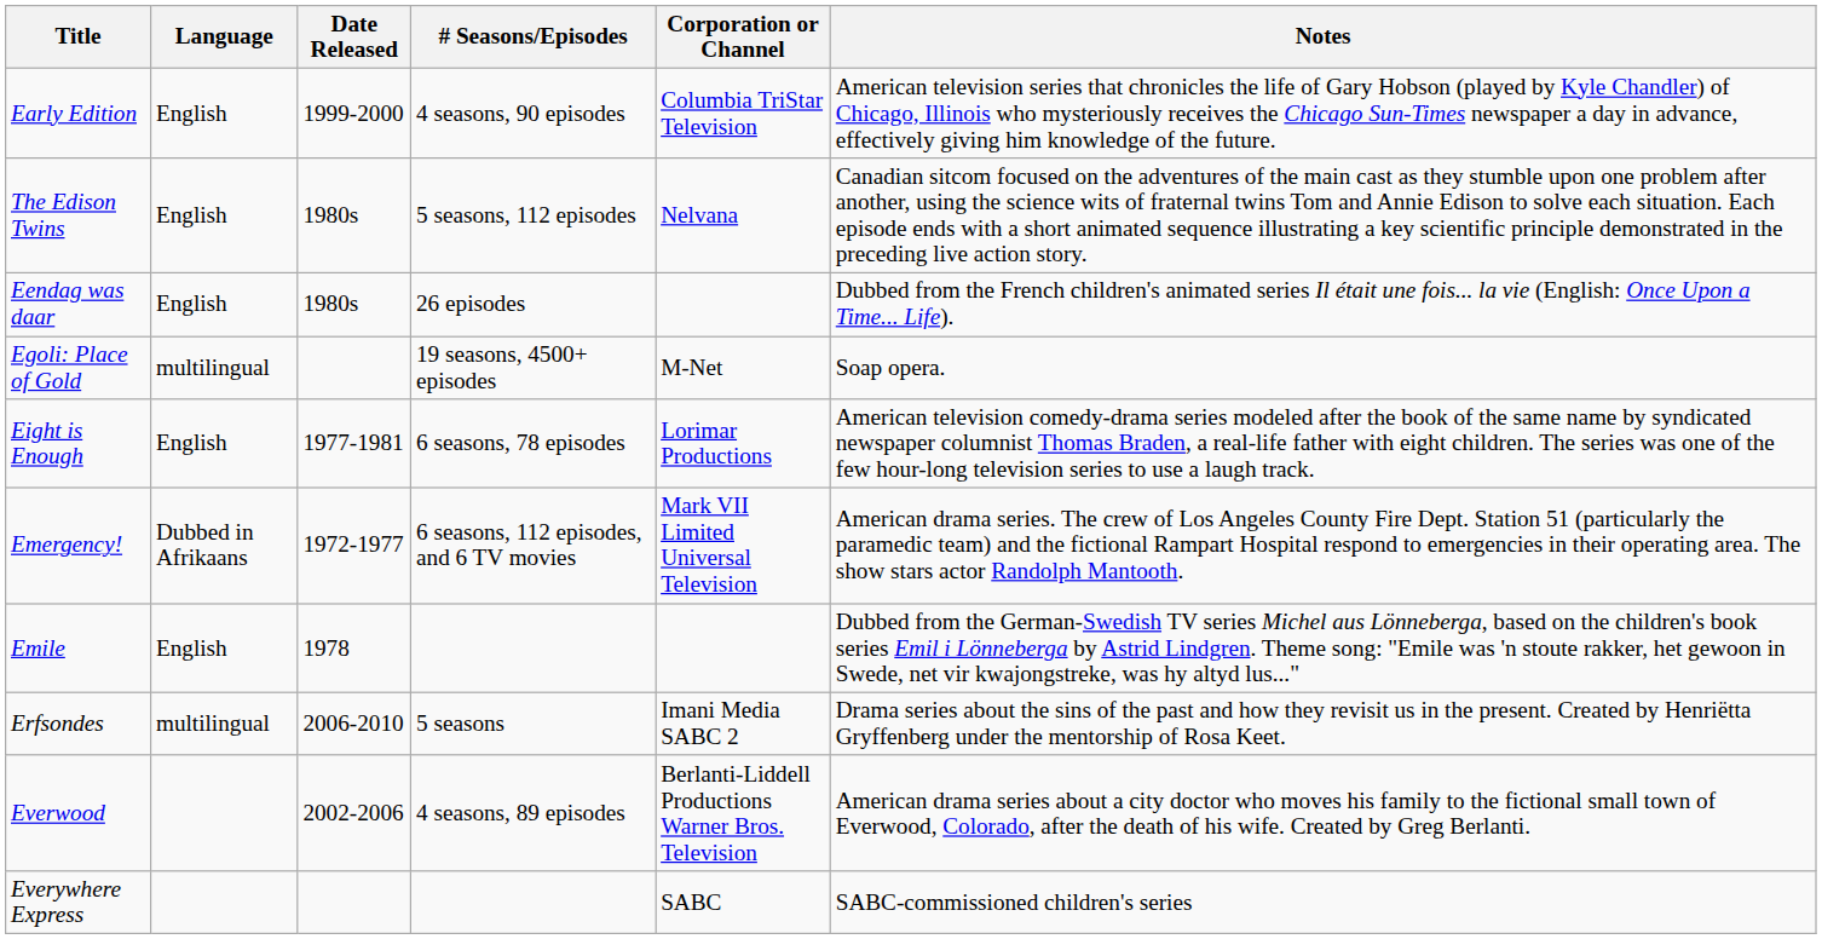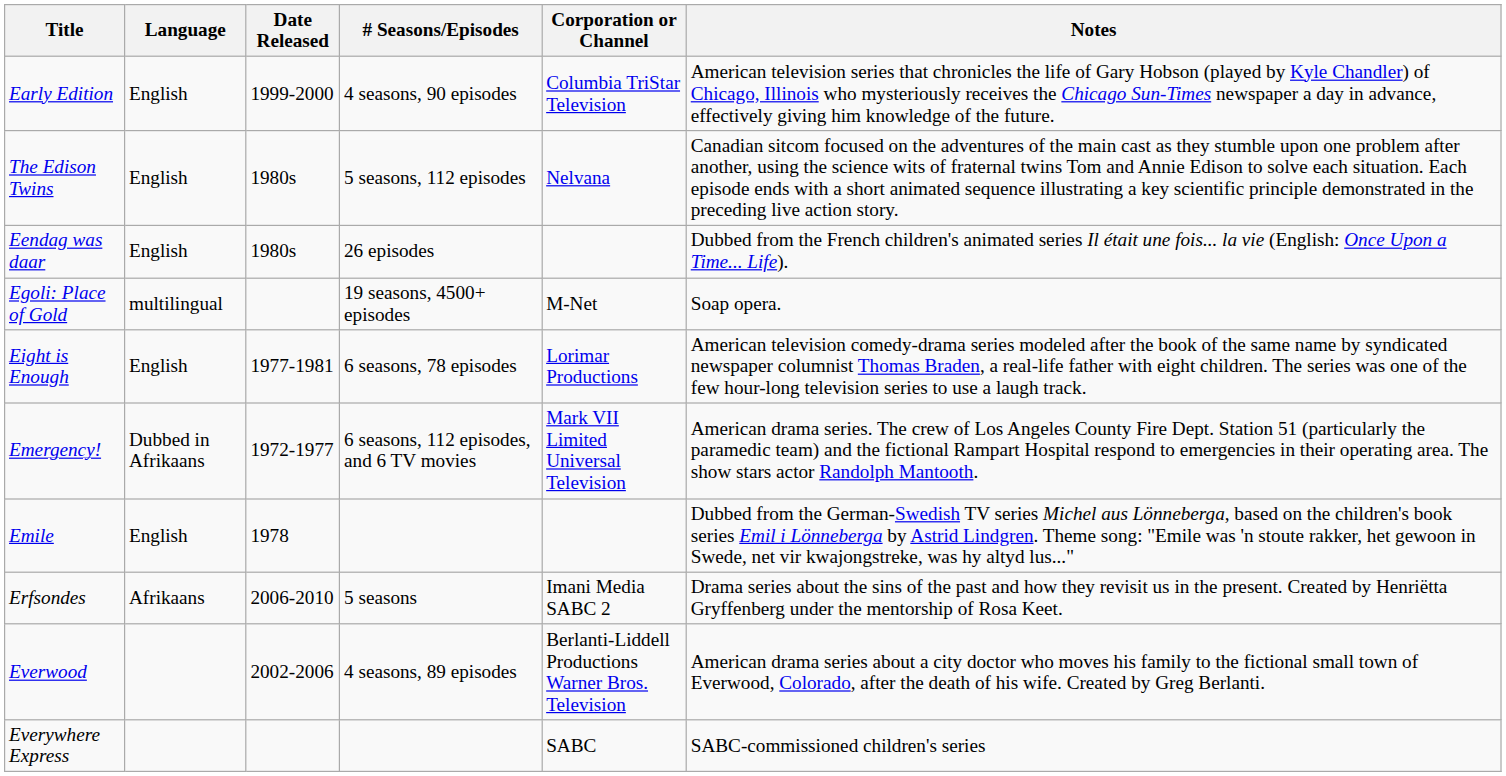Erfsondes | Language: multilingual -> Afrikaans
